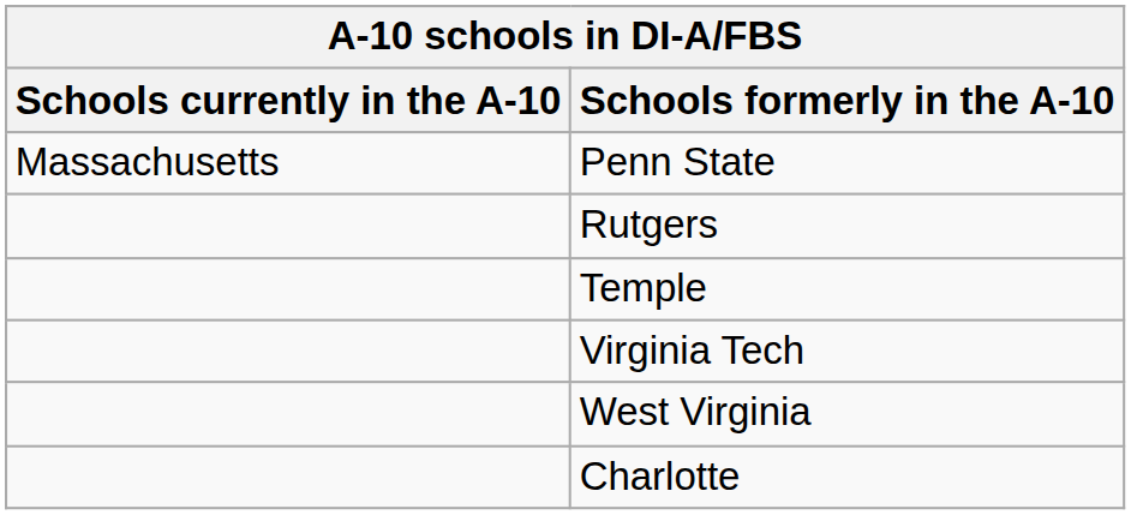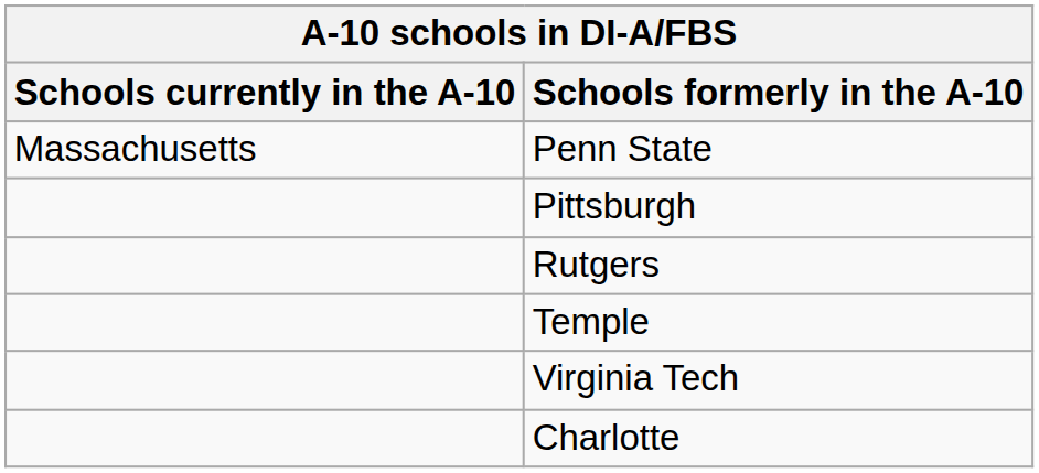+ row: Pittsburgh
- row: West Virginia
